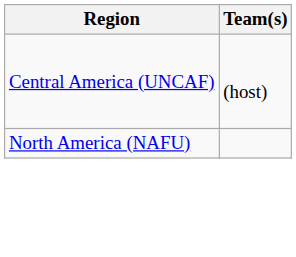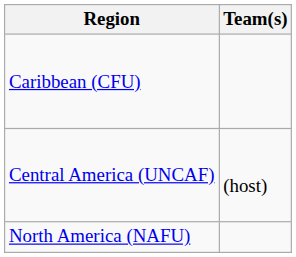+ row: Caribbean (CFU)
